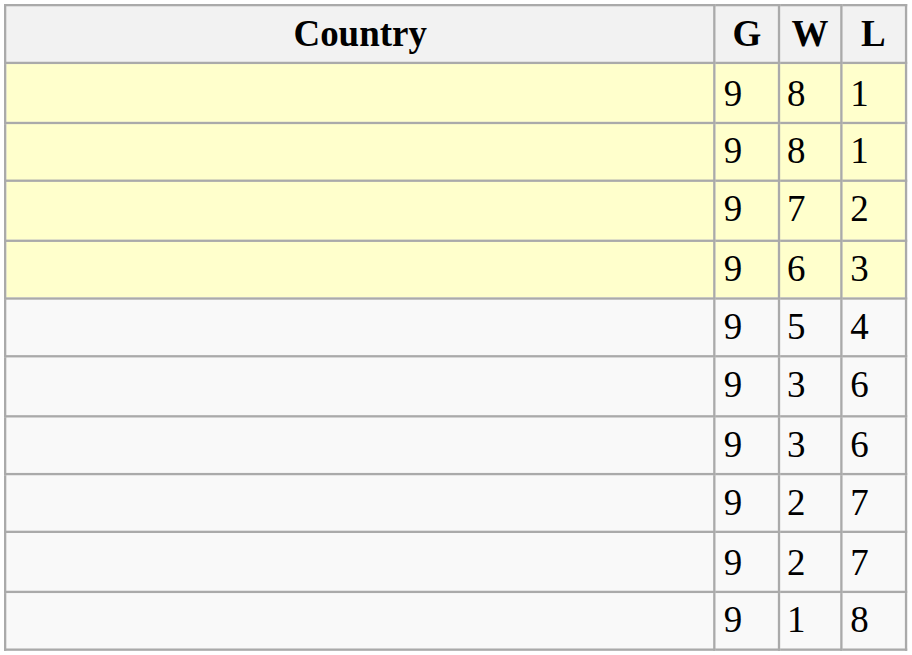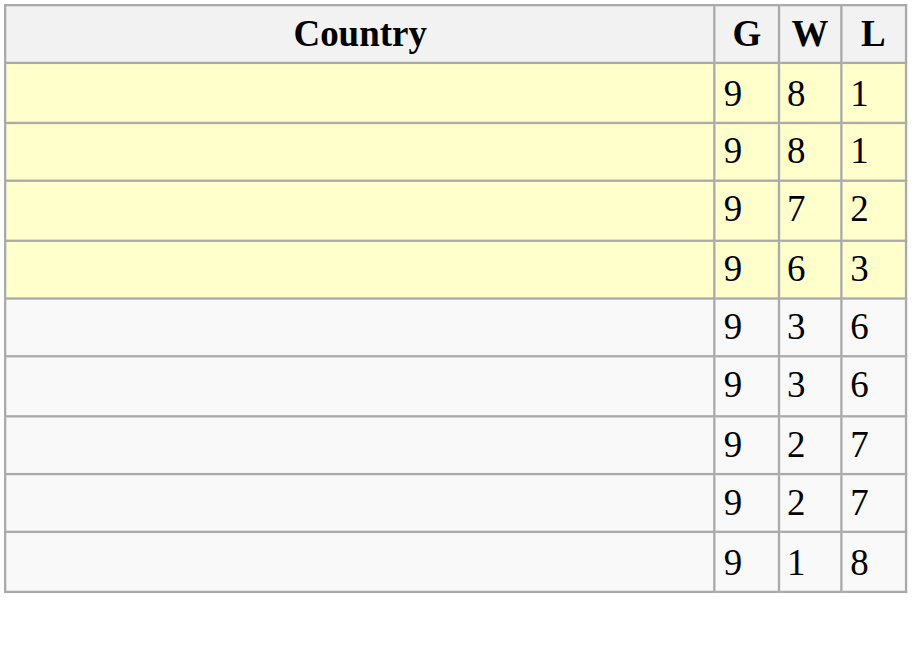- row: 9 | 5 | 4
